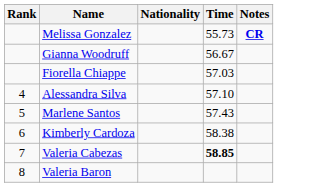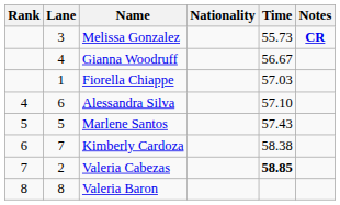+ column: Lane | 3 | 4 | 1 | 6 | 5 | 7 | 2 | 8
